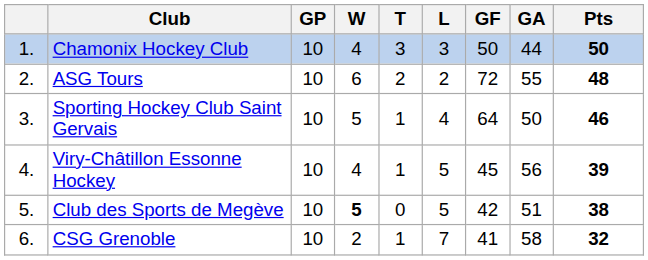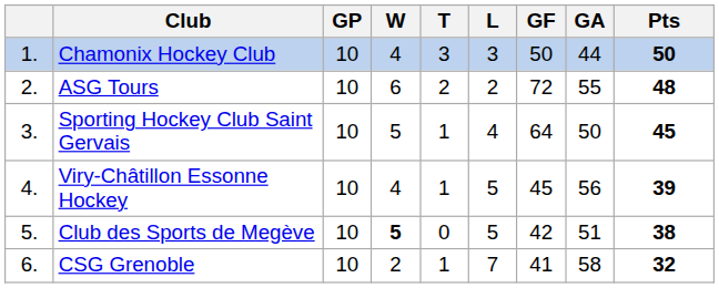Sporting Hockey Club Saint Gervais | Pts: 46 -> 45
